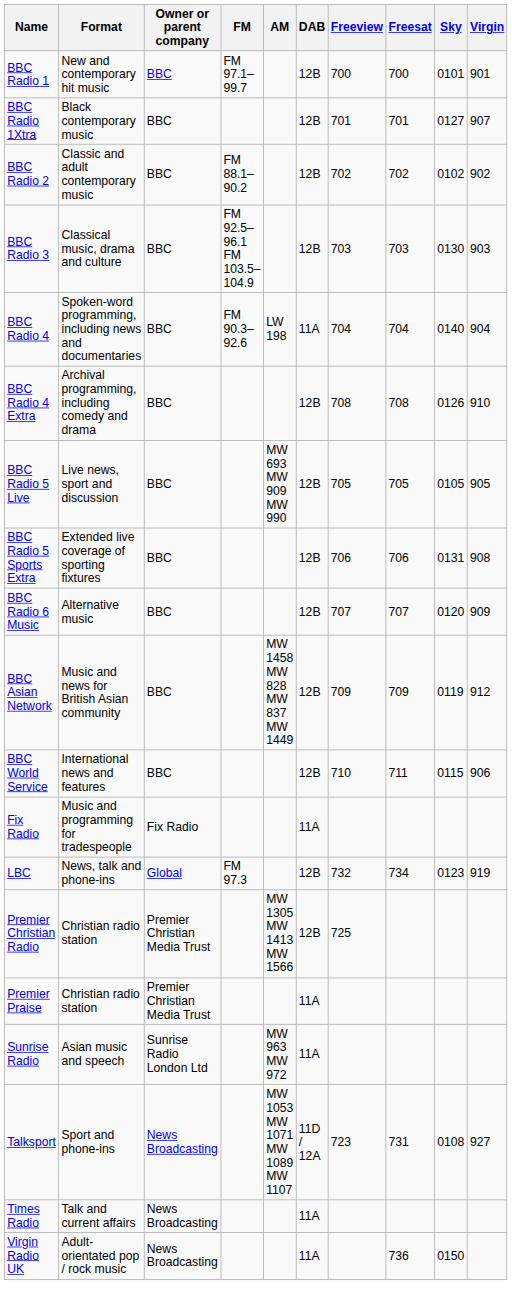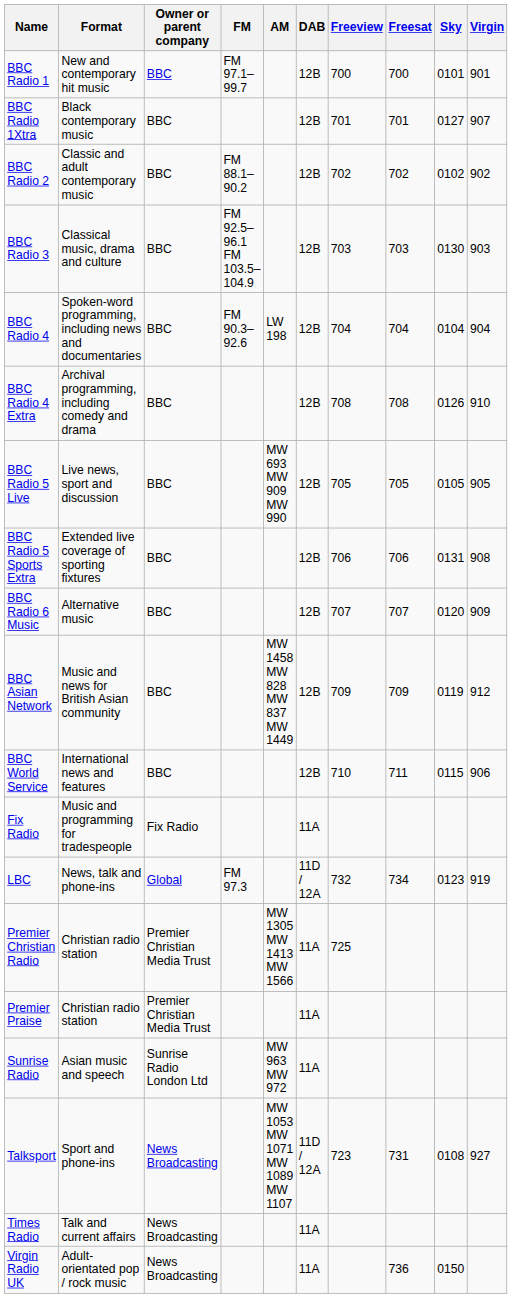BBC Radio 4 | DAB: 11A -> 12B
BBC Radio 4 | Sky: 0140 -> 0104
LBC | DAB: 12B -> 11D / 12A
Premier Christian Radio | DAB: 12B -> 11A
